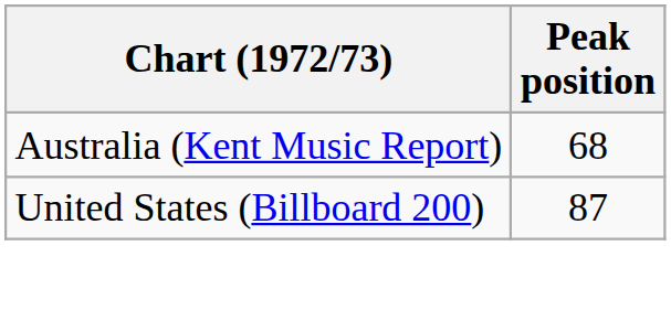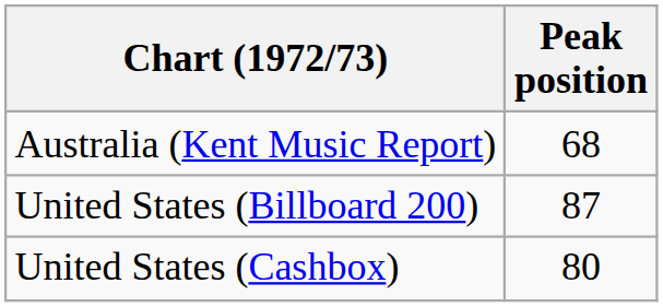+ row: United States (Cashbox) | 80
